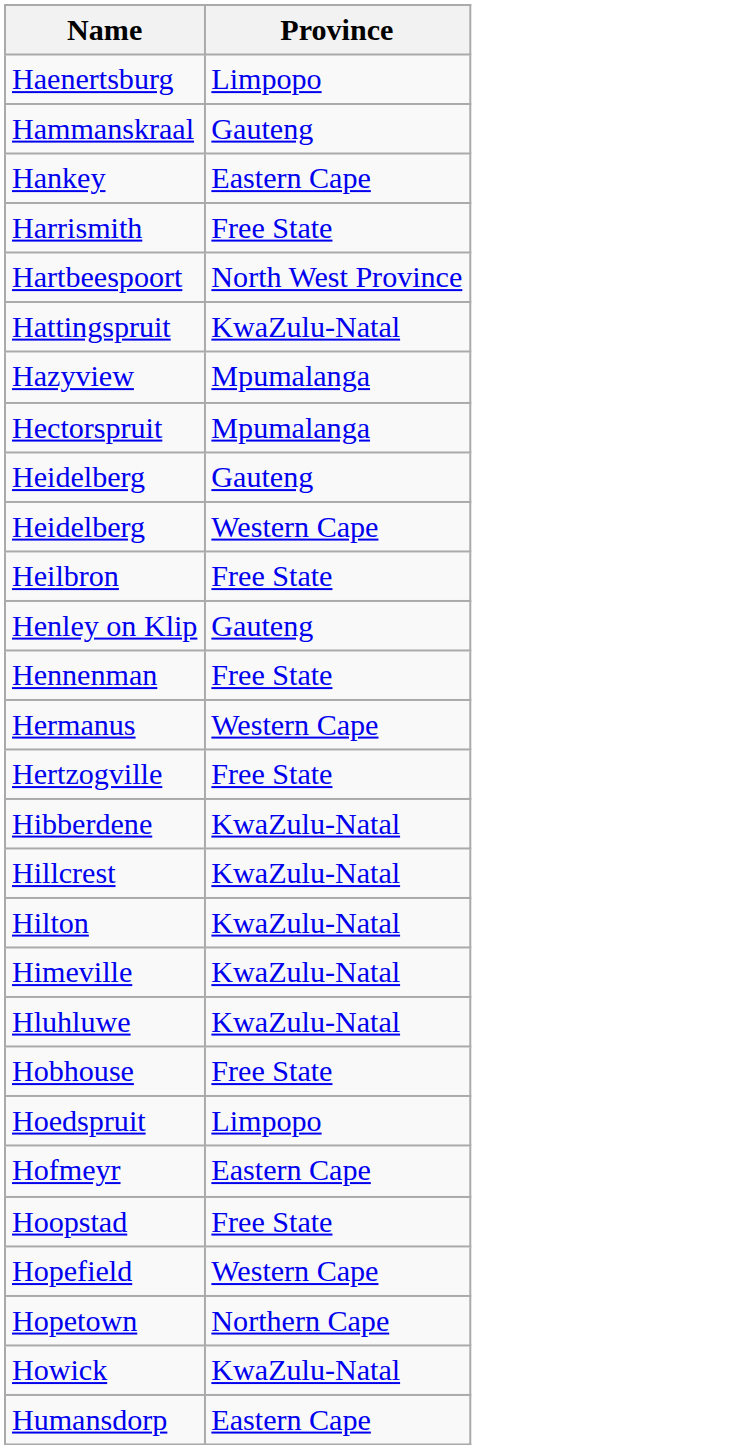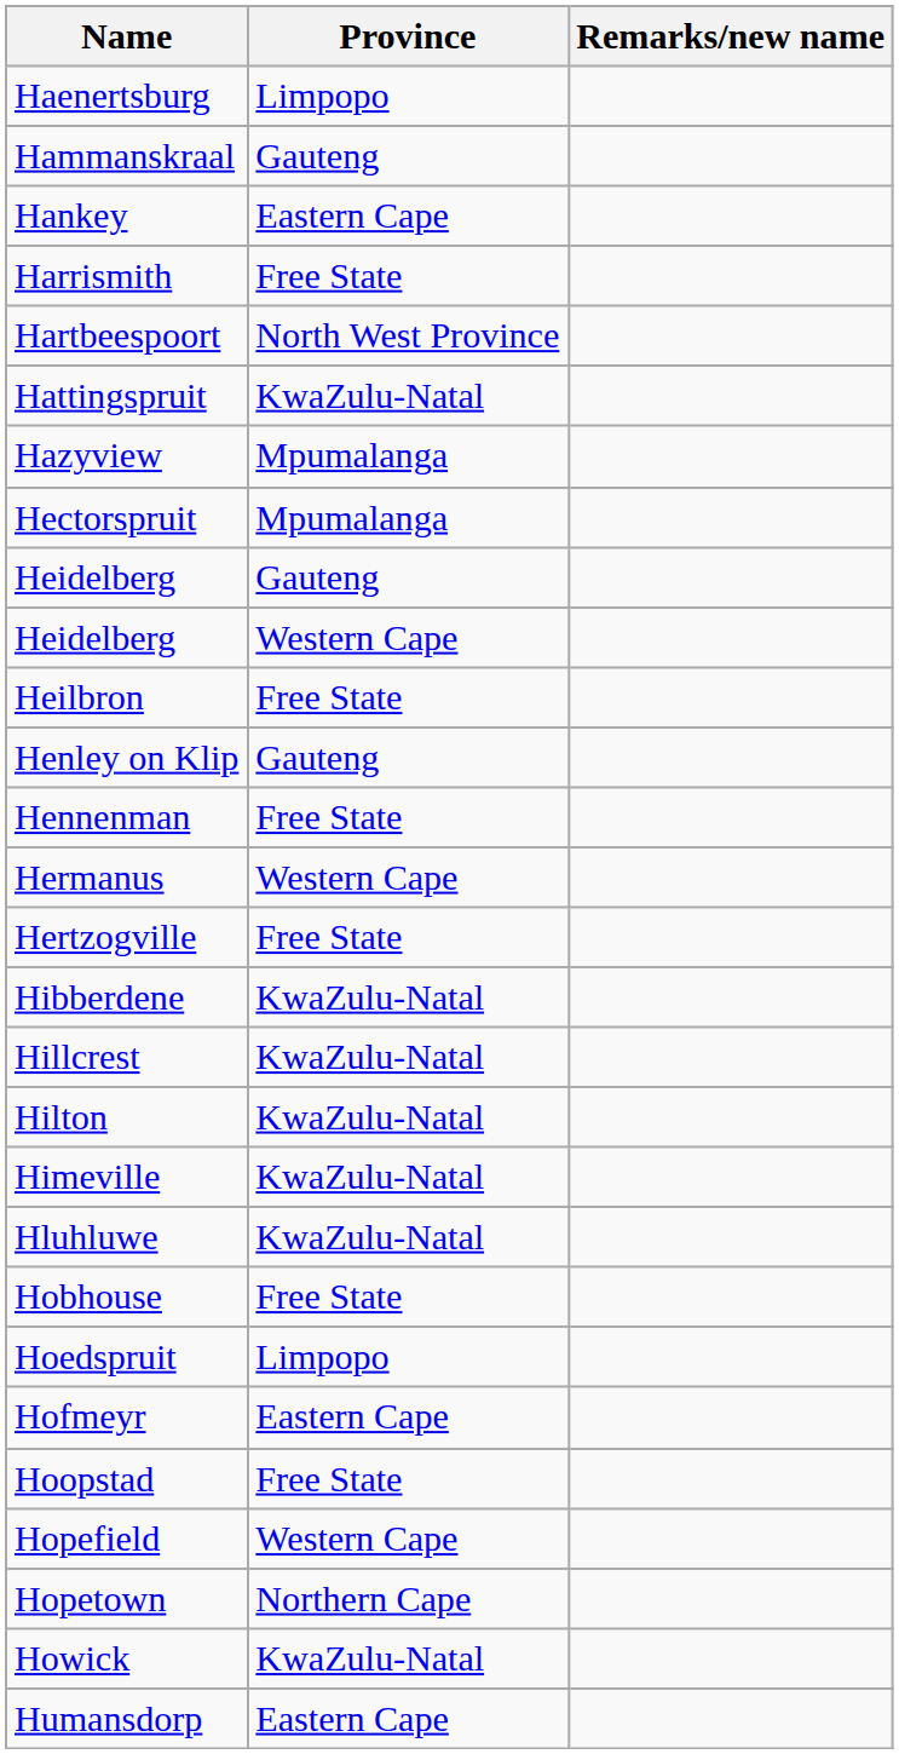+ column: Remarks/new name
